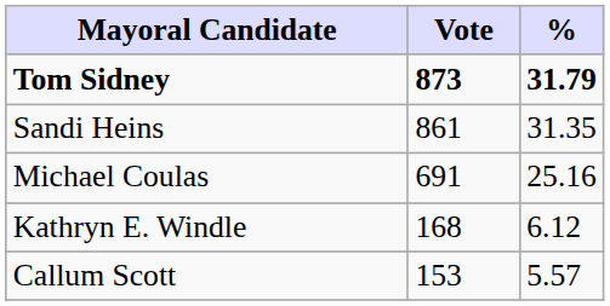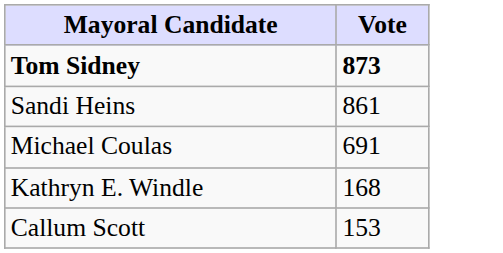- column: % | 31.79 | 31.35 | 25.16 | 6.12 | 5.57
